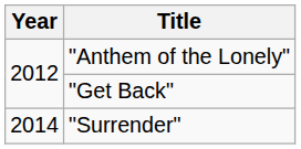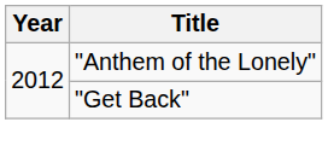- row: 2014 | "Surrender"
